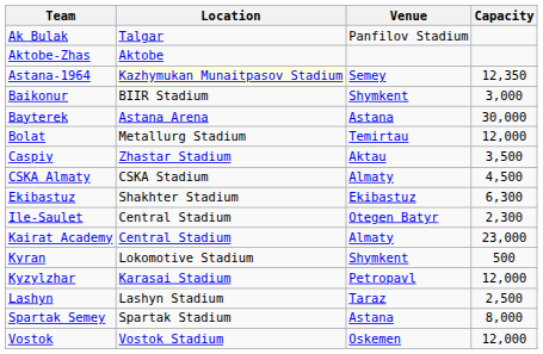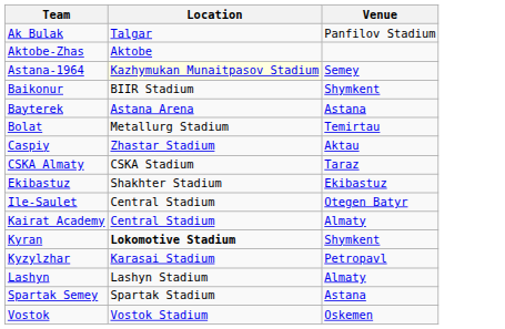- column: Capacity | 12,350 | 3,000 | 30,000 | 12,000 | 3,500 | 4,500 | 6,300 | 2,300 | 23,000 | 500 | 12,000 | 2,500 | 8,000 | 12,000
CSKA Almaty | Venue: Almaty -> Taraz
Kyran | Location: normal -> bold
Lashyn | Venue: Taraz -> Almaty
